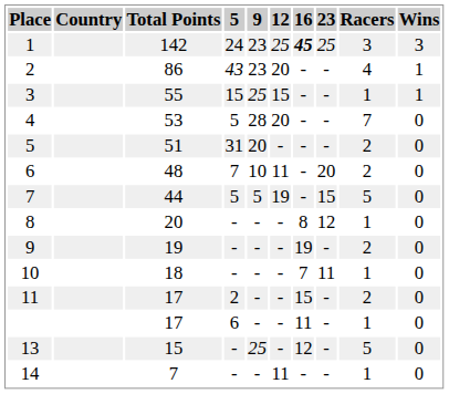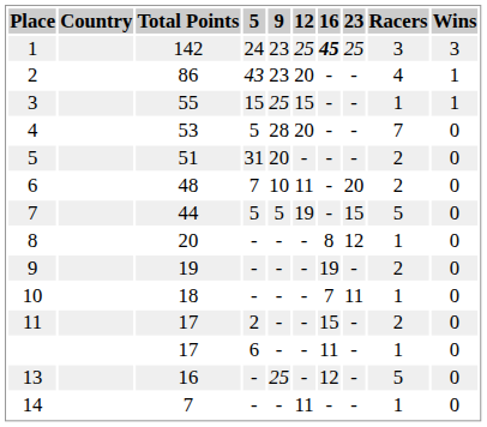13 | Total Points: 15 -> 16
